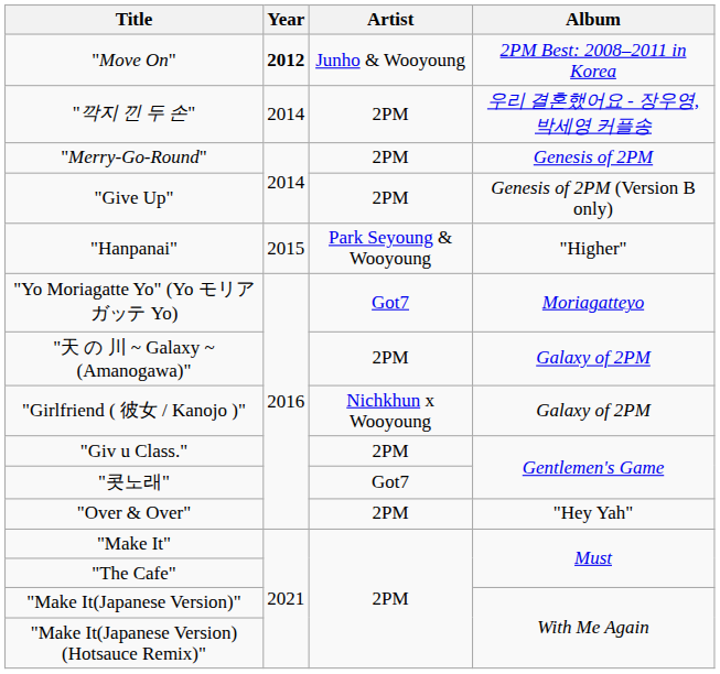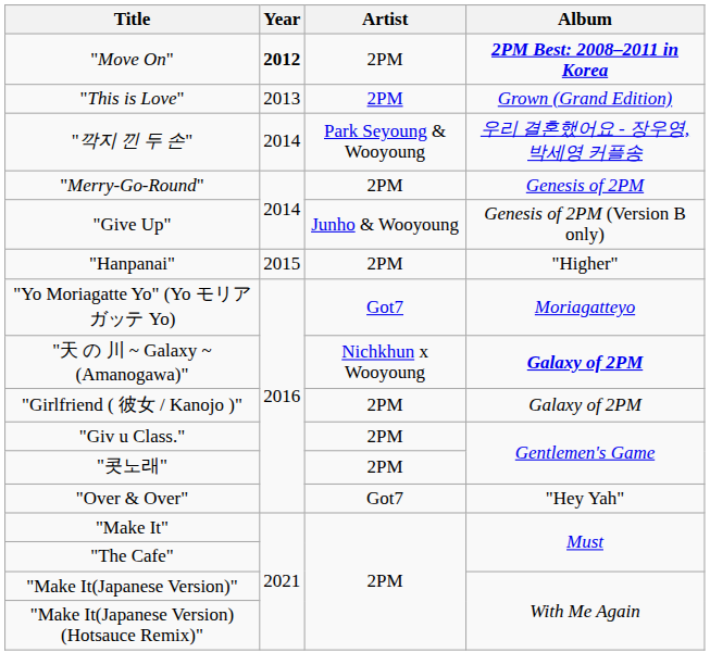"Move On" | Artist: Junho & Wooyoung -> 2PM
"Move On" | Album: normal -> bold
+ row: "This is Love" | 2013 | 2PM | Grown (Grand Edition)
"깍지 낀 두 손" | Artist: 2PM -> Park Seyoung & Wooyoung
"Give Up" | Artist: 2PM -> Junho & Wooyoung
"Hanpanai" | Artist: Park Seyoung & Wooyoung -> 2PM
"天 の 川 ~ Galaxy ~ (Amanogawa)" | Artist: 2PM -> Nichkhun x Wooyoung
"天 の 川 ~ Galaxy ~ (Amanogawa)" | Album: normal -> bold
"Girlfriend ( 彼女 / Kanojo )" | Artist: Nichkhun x Wooyoung -> 2PM
"콧노래" | Artist: Got7 -> 2PM
"Over & Over" | Artist: 2PM -> Got7
